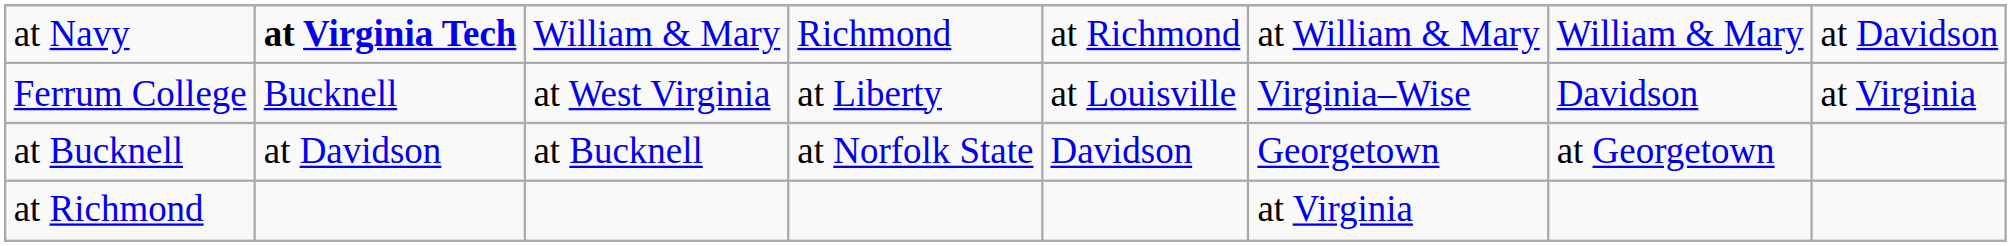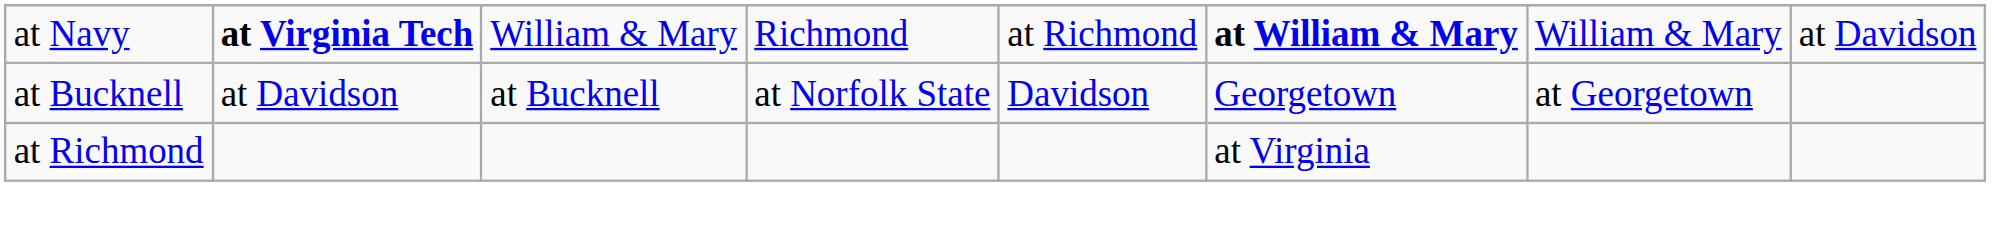at Navy | column 6: normal -> bold
- row: Ferrum College | Bucknell | at West Virginia | at Liberty | at Louisville | Virginia–Wise | Davidson | at Virginia
